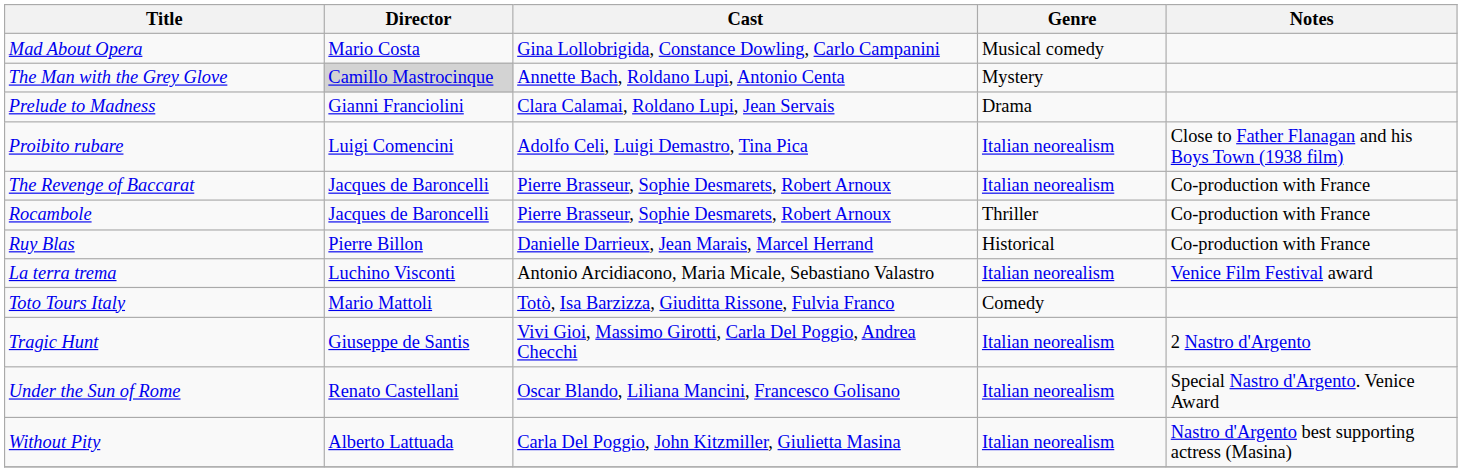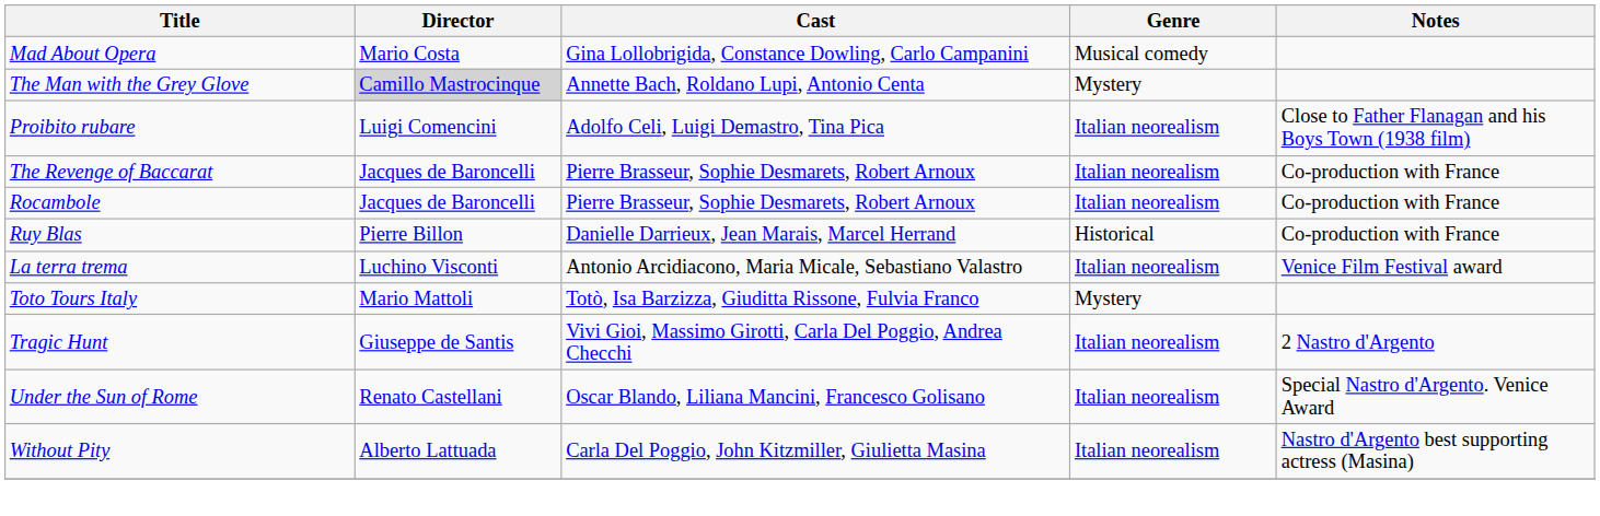- row: Prelude to Madness | Gianni Franciolini | Clara Calamai, Roldano Lupi, Jean Servais | Drama
Rocambole | Genre: Thriller -> Italian neorealism
Toto Tours Italy | Genre: Comedy -> Mystery
